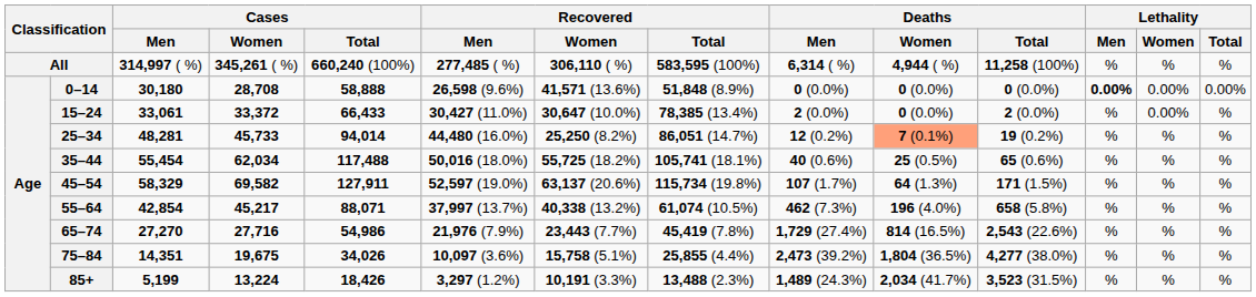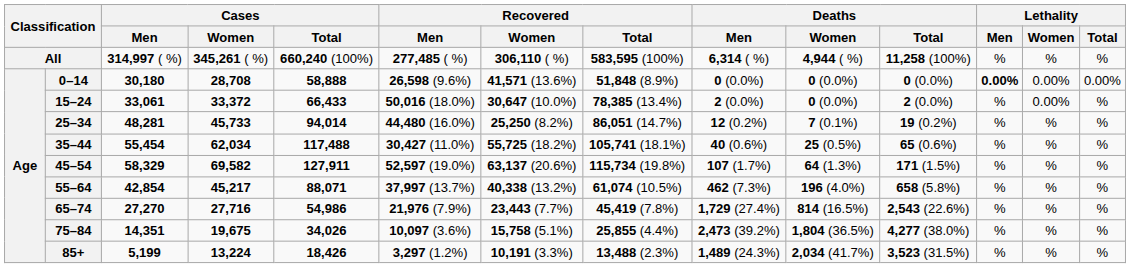15–24 | Recovered / Men: 30,427 (11.0%) -> 50,016 (18.0%)
25–34 | Deaths / Women: lightsalmon background -> no background
35–44 | Recovered / Men: 50,016 (18.0%) -> 30,427 (11.0%)
